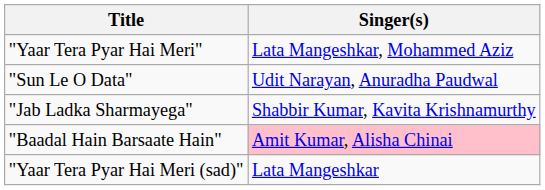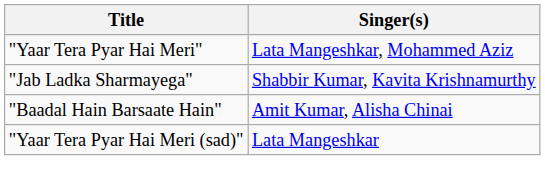- row: "Sun Le O Data" | Udit Narayan, Anuradha Paudwal
"Baadal Hain Barsaate Hain" | Singer(s): pink background -> no background
